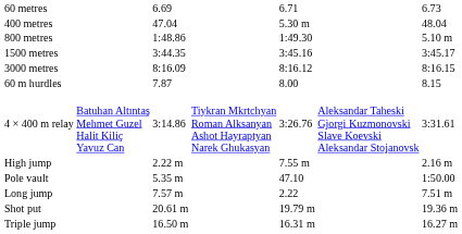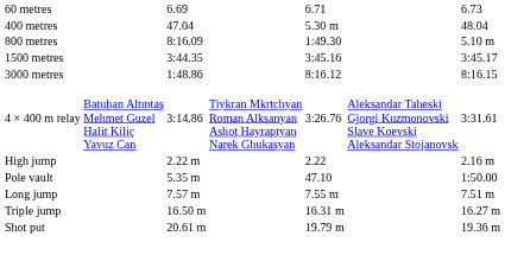800 metres | column 3: 1:48.86 -> 8:16.09
3000 metres | column 3: 8:16.09 -> 1:48.86
- row: 60 m hurdles | 7.87 | 8.00 | 8.15
High jump | column 5: 7.55 m -> 2.22
Long jump | column 5: 2.22 -> 7.55 m
rows swapped: Triple jump <-> Shot put
